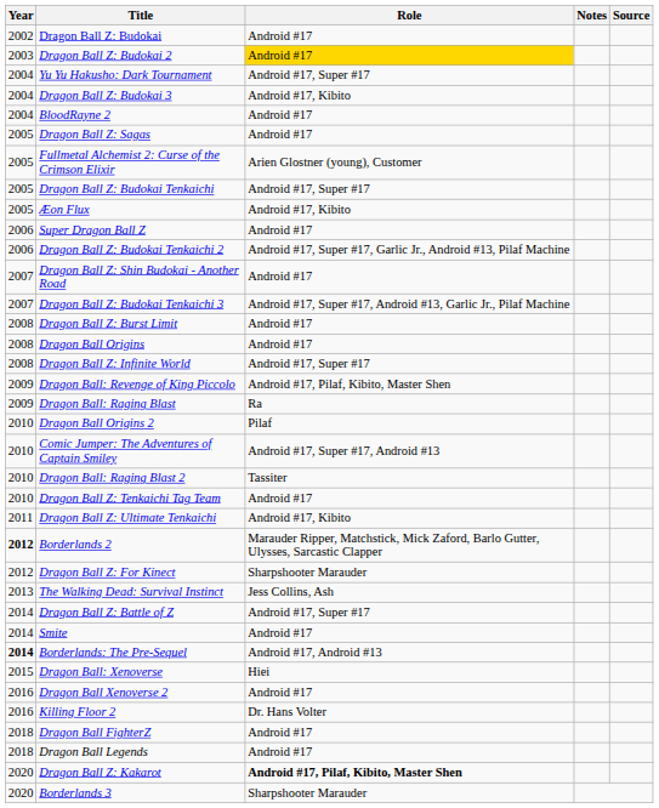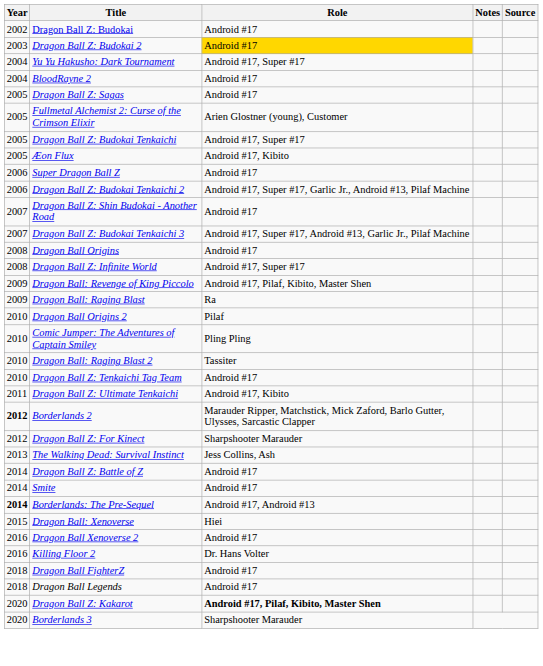- row: 2004 | Dragon Ball Z: Budokai 3 | Android #17, Kibito
- row: 2008 | Dragon Ball Z: Burst Limit | Android #17
Comic Jumper: The Adventures of Captain Smiley | Role: Android #17, Super #17, Android #13 -> Pling Pling
Dragon Ball Z: Battle of Z | Role: Android #17, Super #17 -> Android #17
